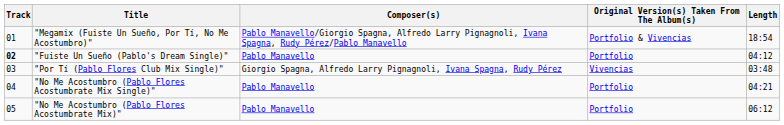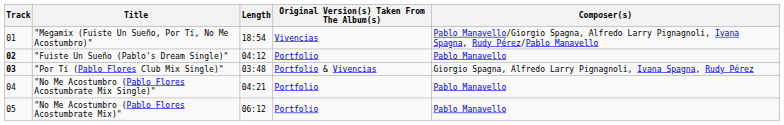columns swapped: Composer(s) <-> Length
"Megamix (Fuiste Un Sueño, Por Tí, No Me Acostumbro)" | Original Version(s) Taken From The Album(s): Portfolio & Vivencias -> Vivencias
"Por Tí (Pablo Flores Club Mix Single)" | Track: normal -> bold
"Por Tí (Pablo Flores Club Mix Single)" | Original Version(s) Taken From The Album(s): Vivencias -> Portfolio & Vivencias
